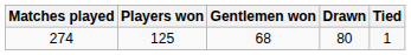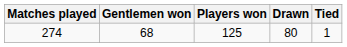columns swapped: Gentlemen won <-> Players won
